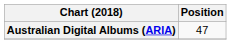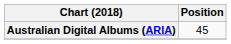Australian Digital Albums (ARIA) | Position: 47 -> 45
